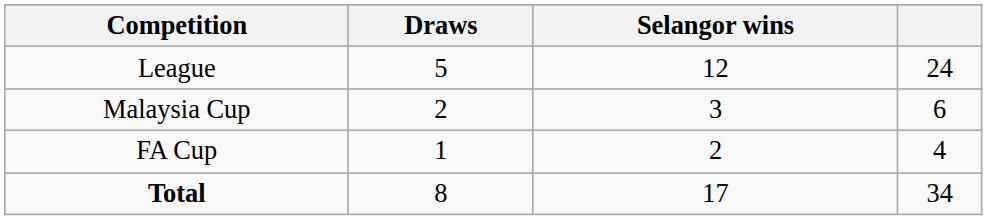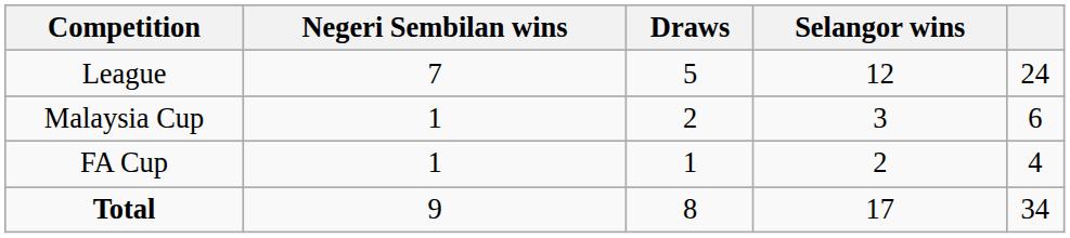+ column: Negeri Sembilan wins | 7 | 1 | 1 | 9
